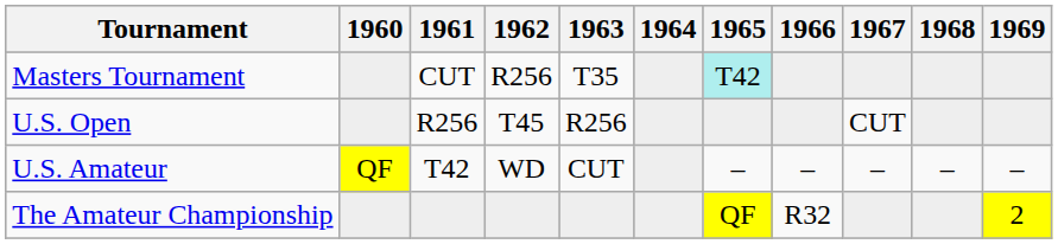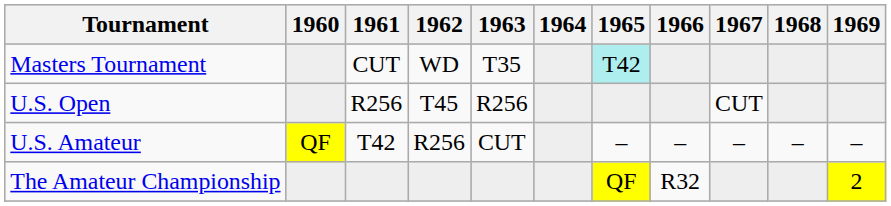Masters Tournament | 1962: R256 -> WD
U.S. Amateur | 1962: WD -> R256
